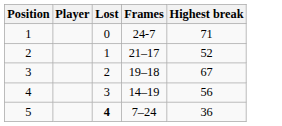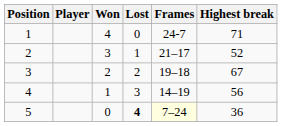+ column: Won | 4 | 3 | 2 | 1 | 0
5 | Frames: no background -> lightyellow background
